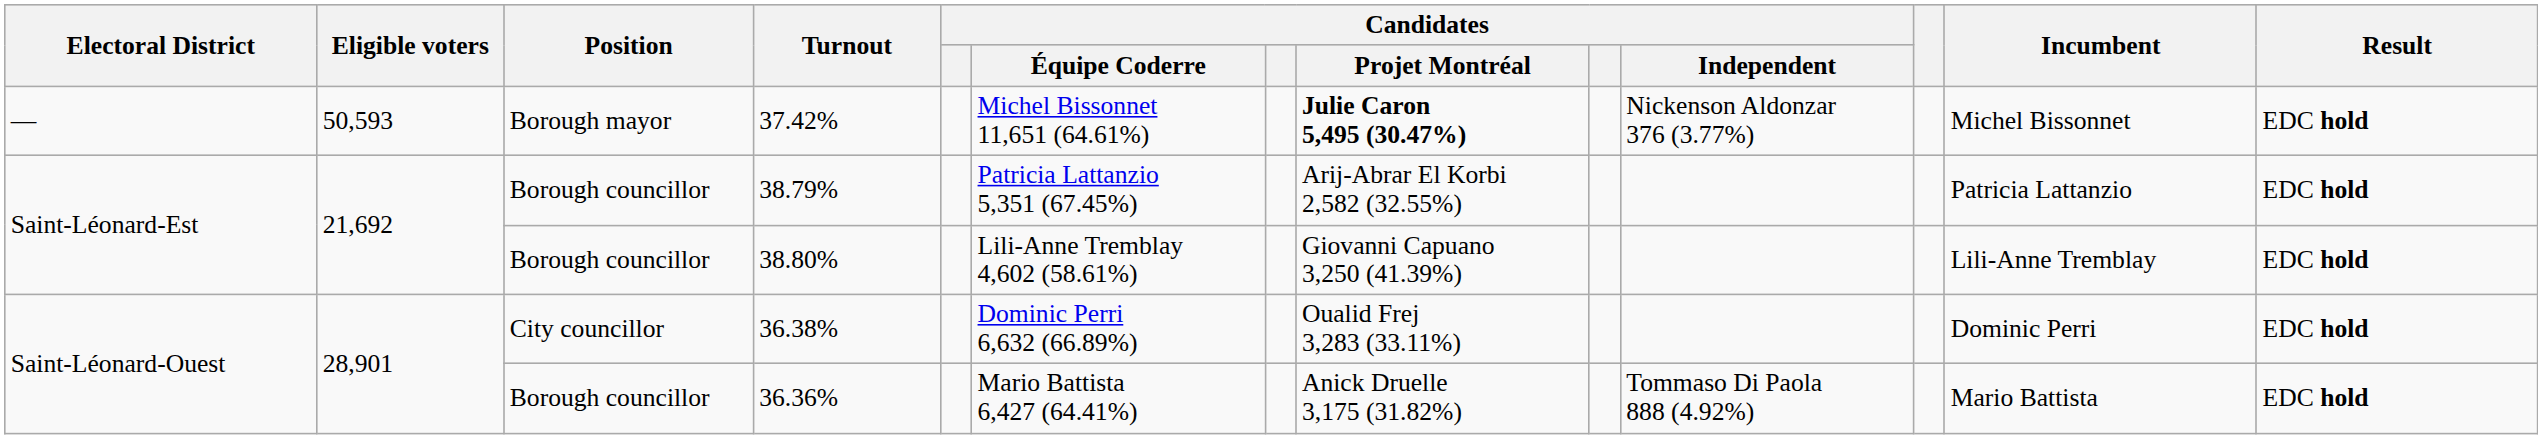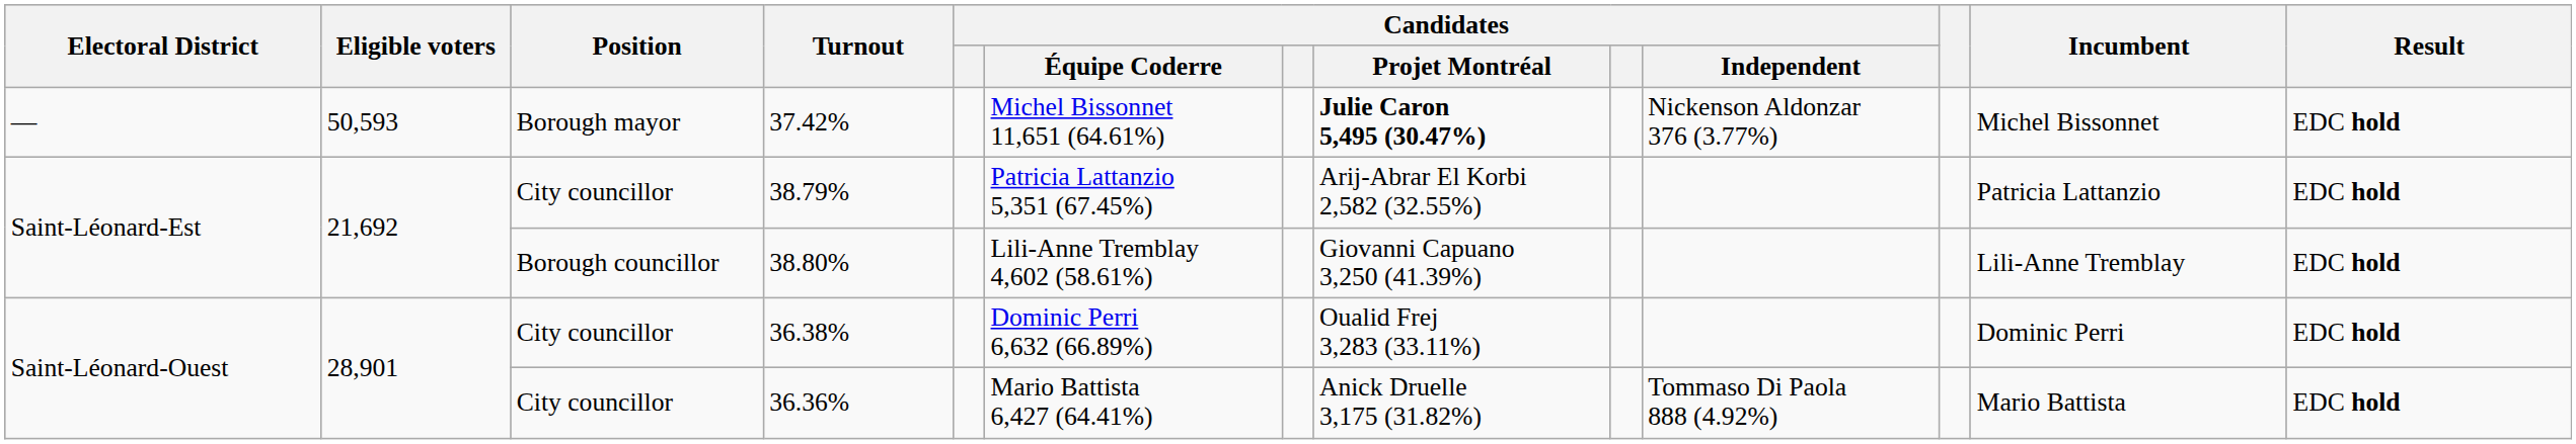38.79% | Position: Borough councillor -> City councillor
36.36% | Position: Borough councillor -> City councillor
